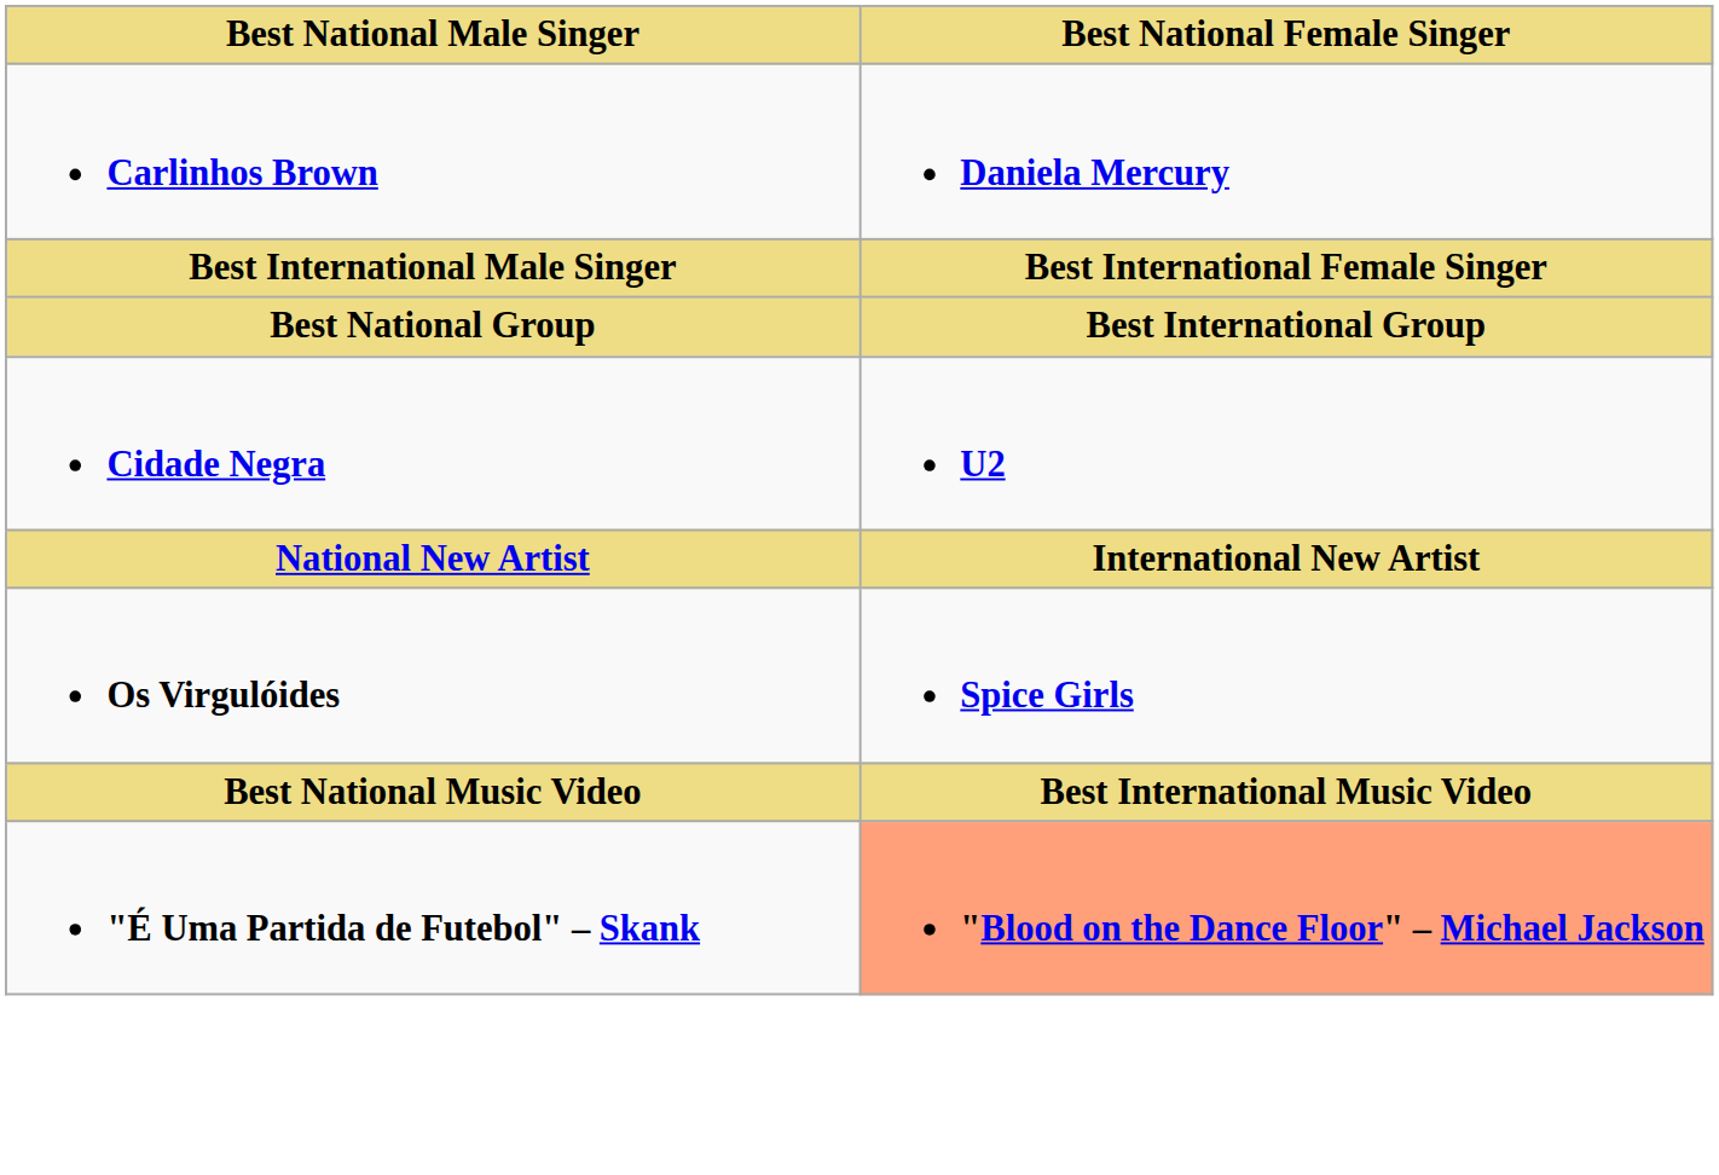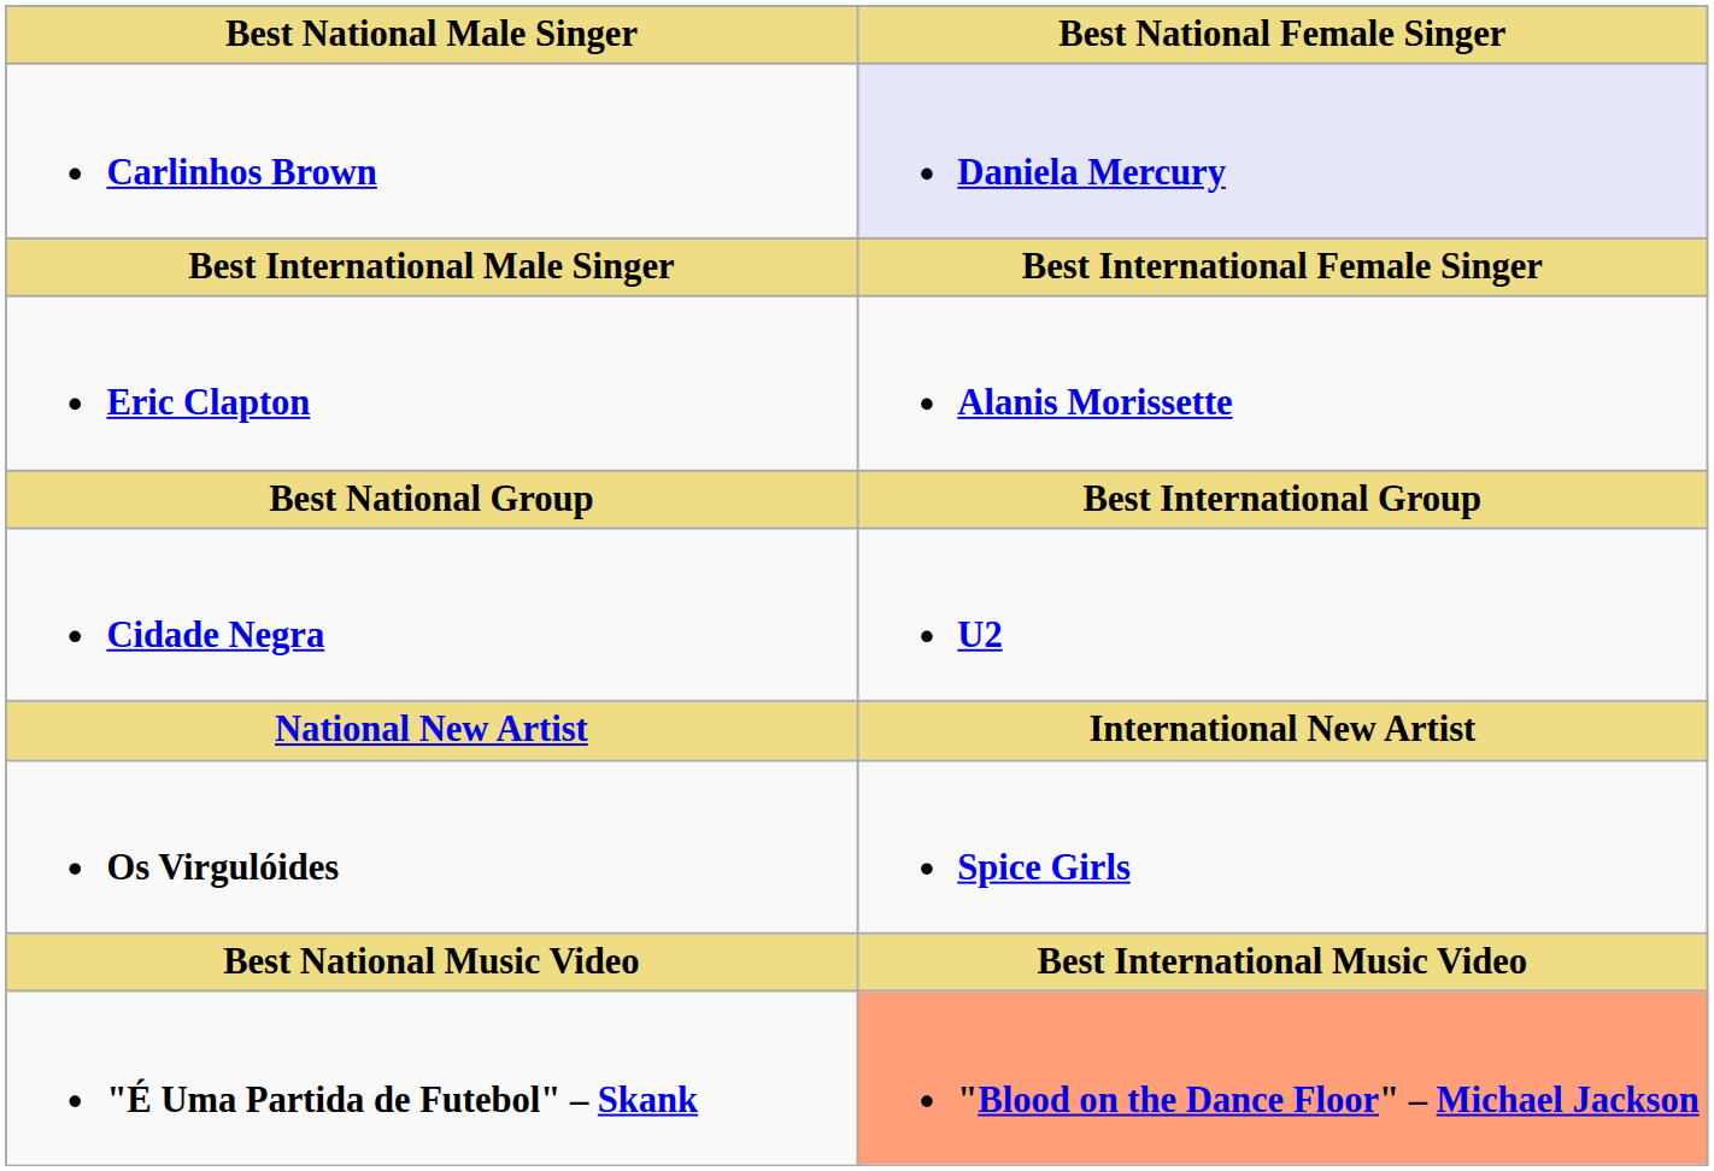Carlinhos Brown | Best National Female Singer: no background -> lavender background
+ row: Eric Clapton | Alanis Morissette
